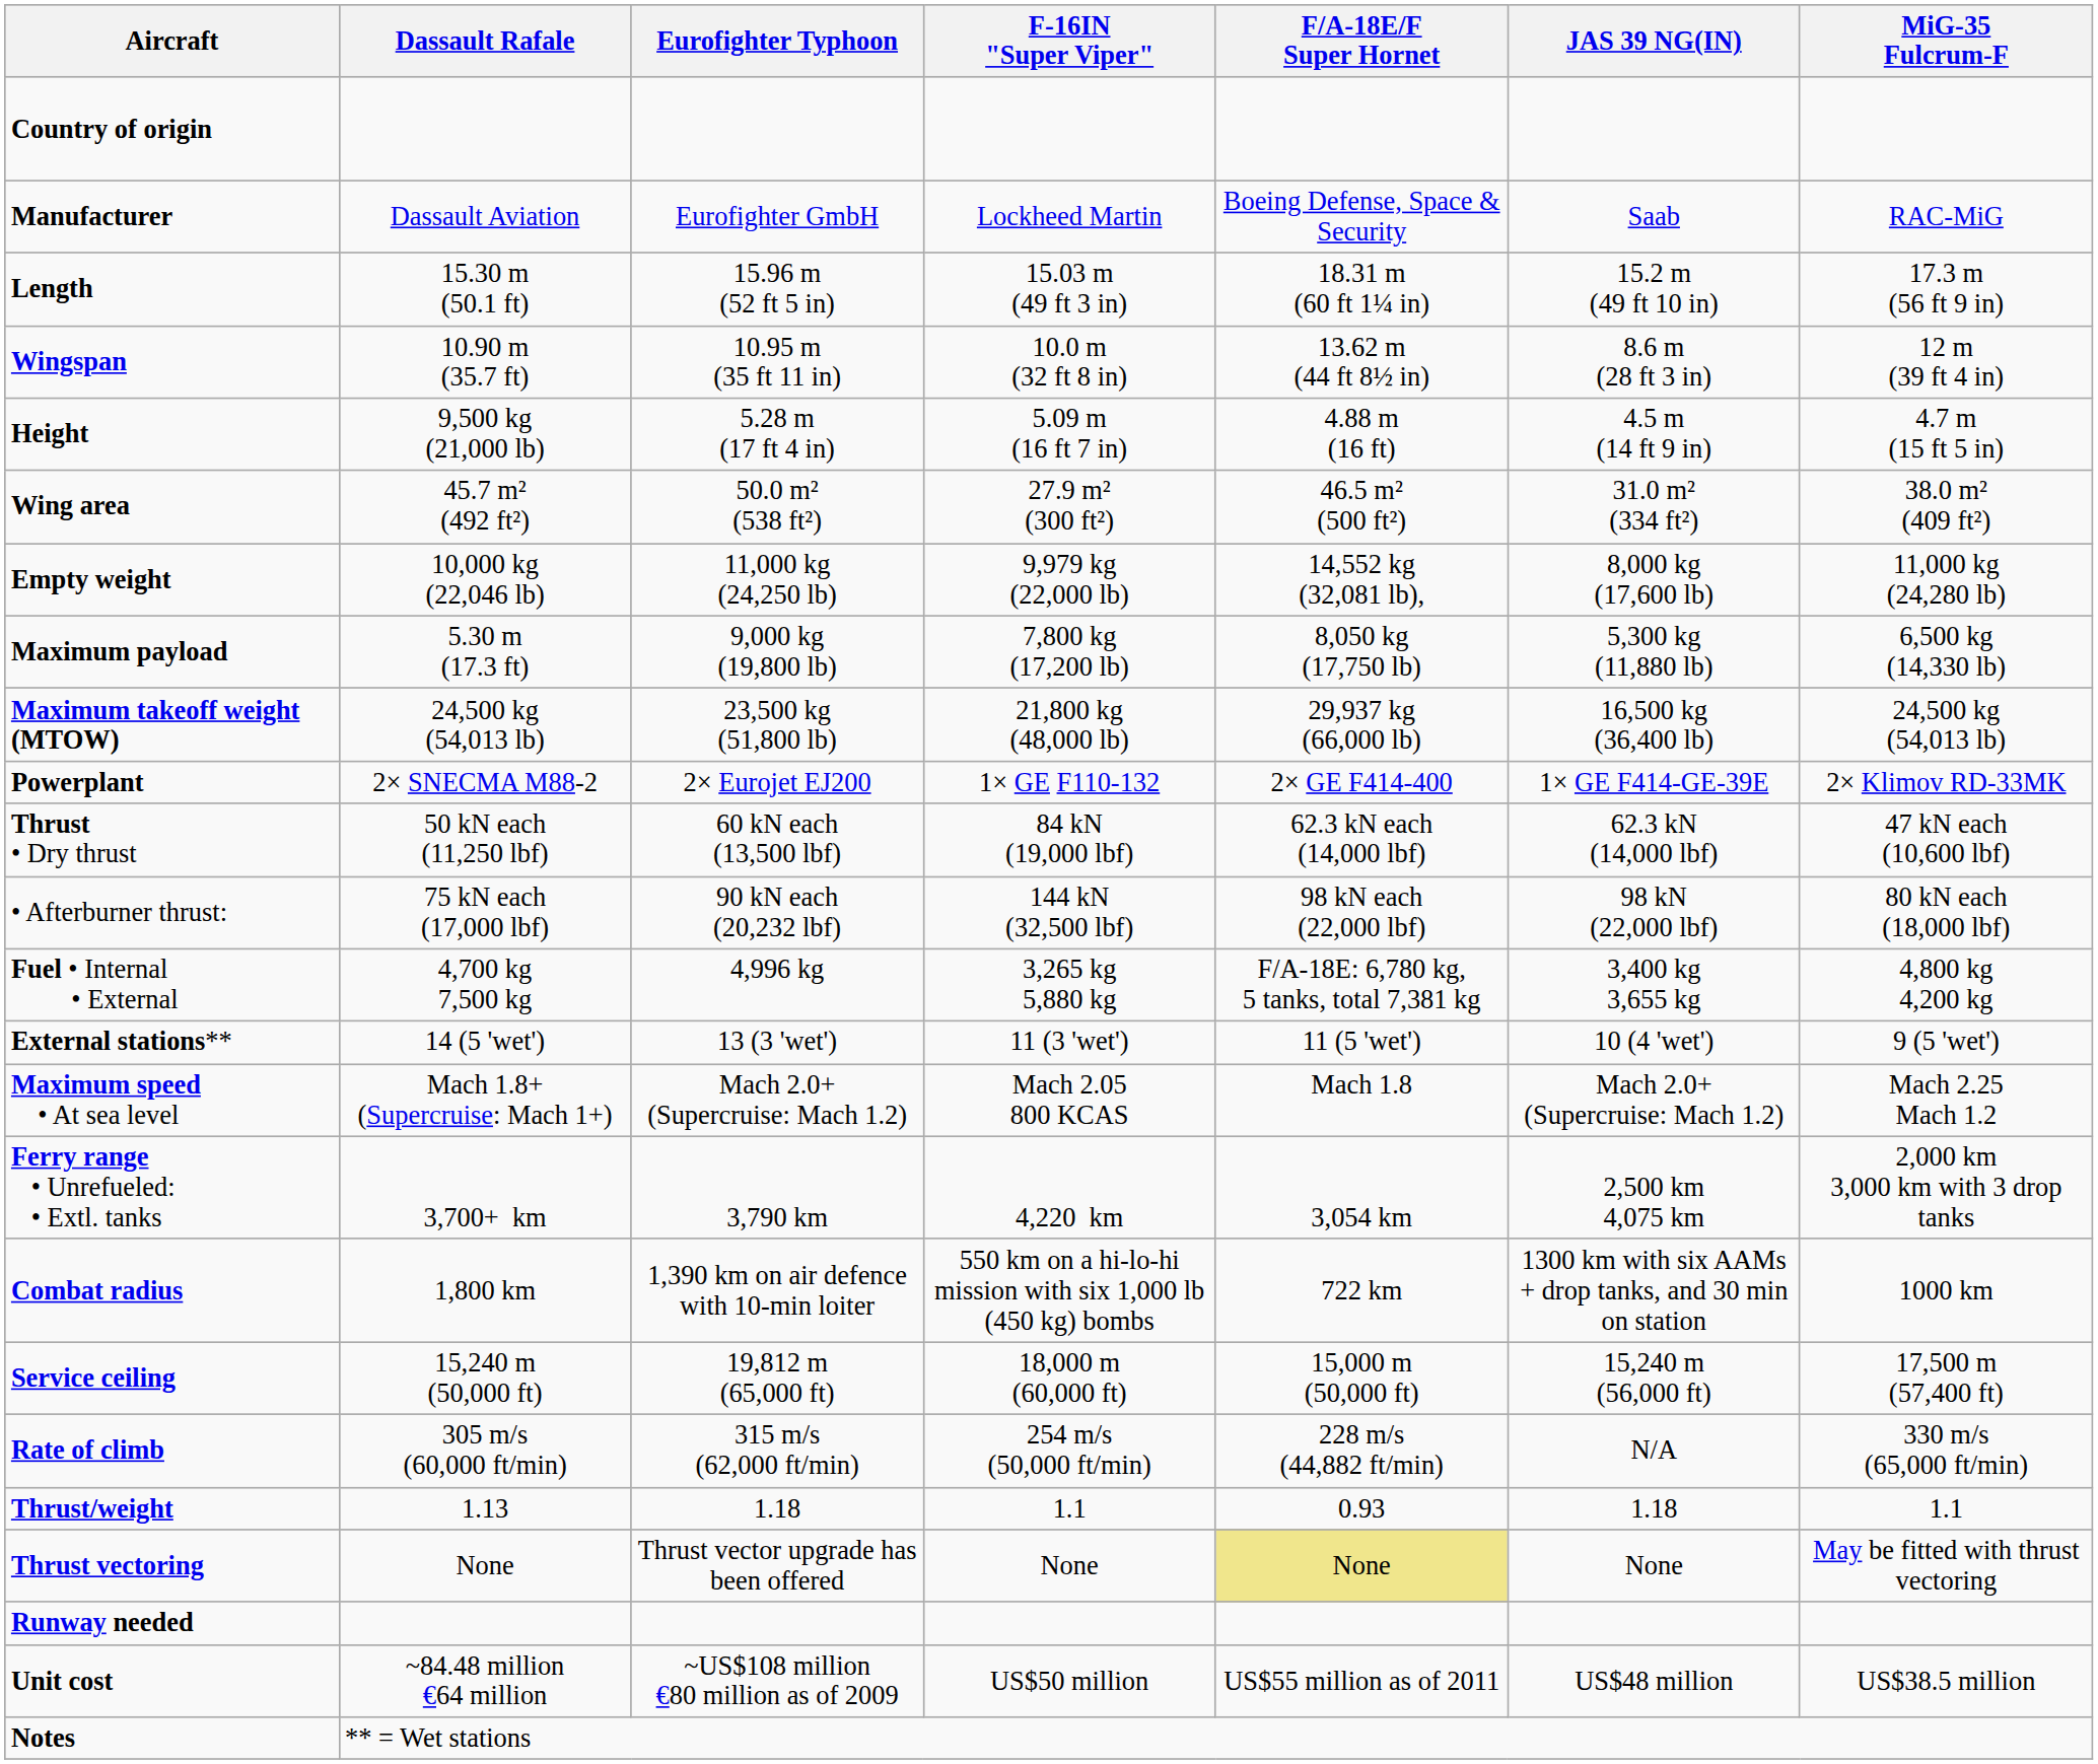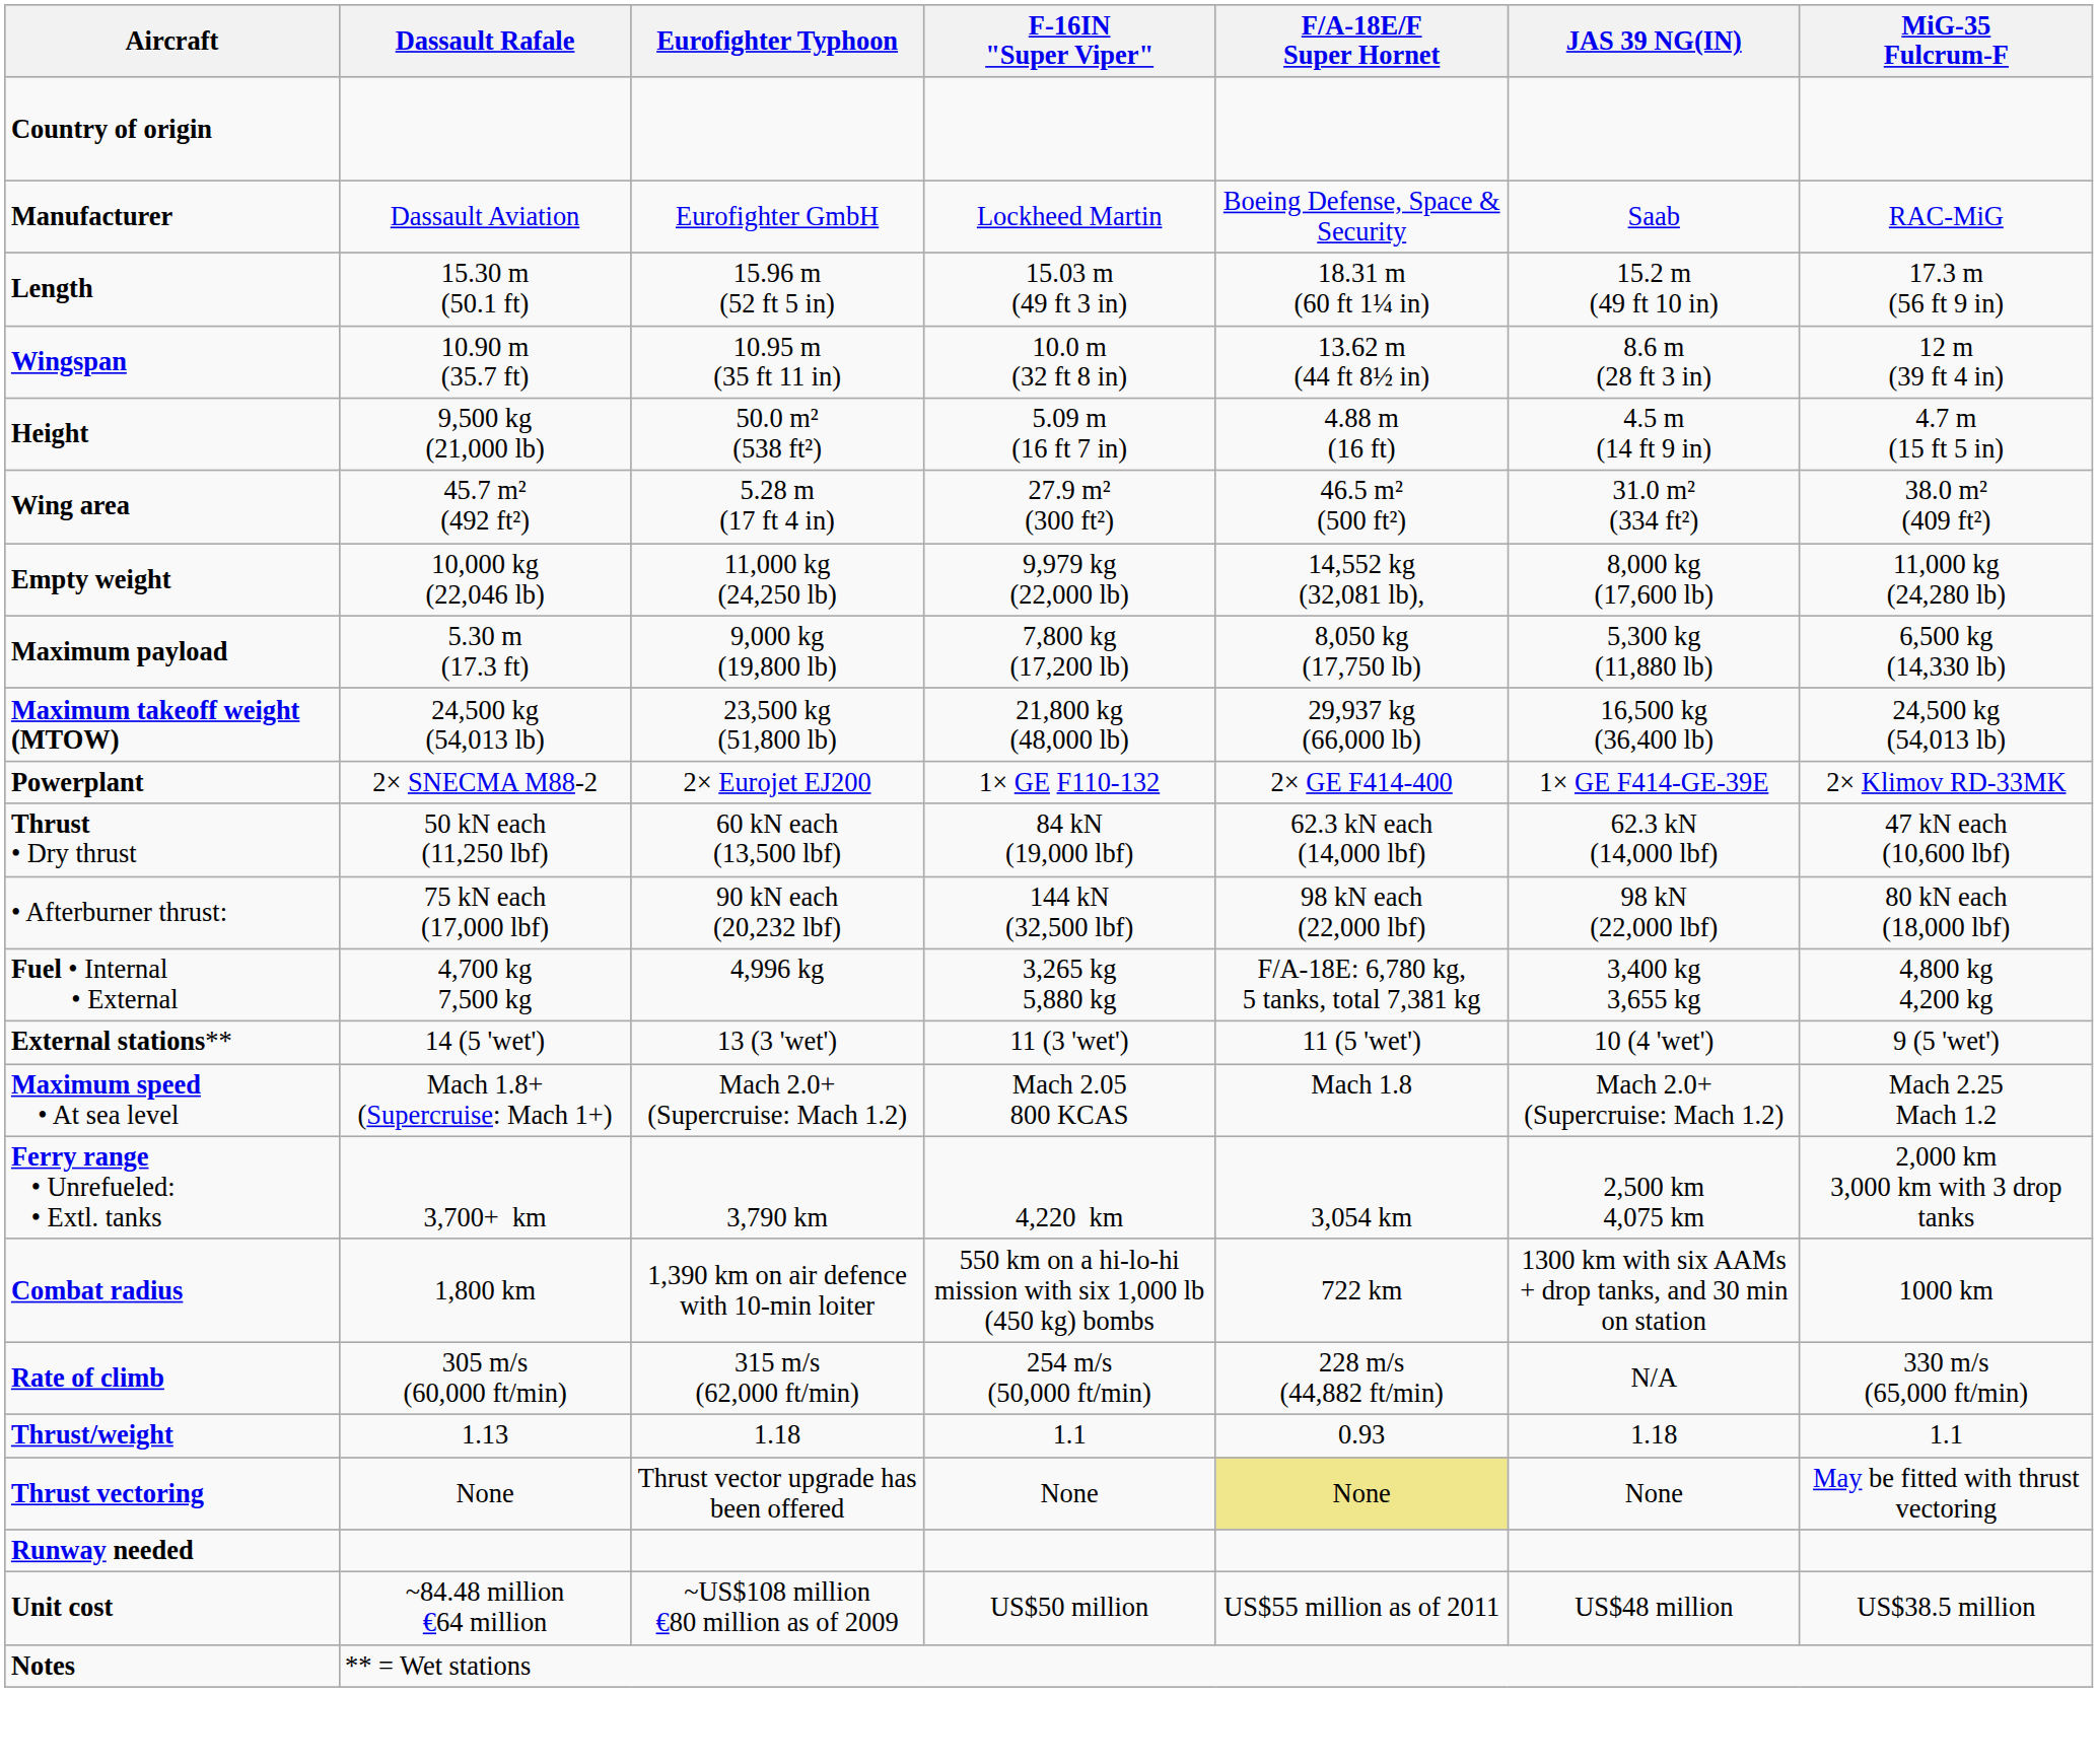Height | Eurofighter Typhoon: 5.28 m (17 ft 4 in) -> 50.0 m² (538 ft²)
Wing area | Eurofighter Typhoon: 50.0 m² (538 ft²) -> 5.28 m (17 ft 4 in)
- row: Service ceiling | 15,240 m (50,000 ft) | 19,812 m (65,000 ft) | 18,000 m (60,000 ft) | 15,000 m (50,000 ft) | 15,240 m (56,000 ft) | 17,500 m (57,400 ft)
